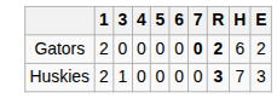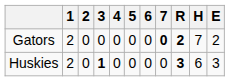+ column: 2 | 0 | 0
Gators | H: 6 -> 7
Huskies | 3: normal -> bold
Huskies | H: 7 -> 6
